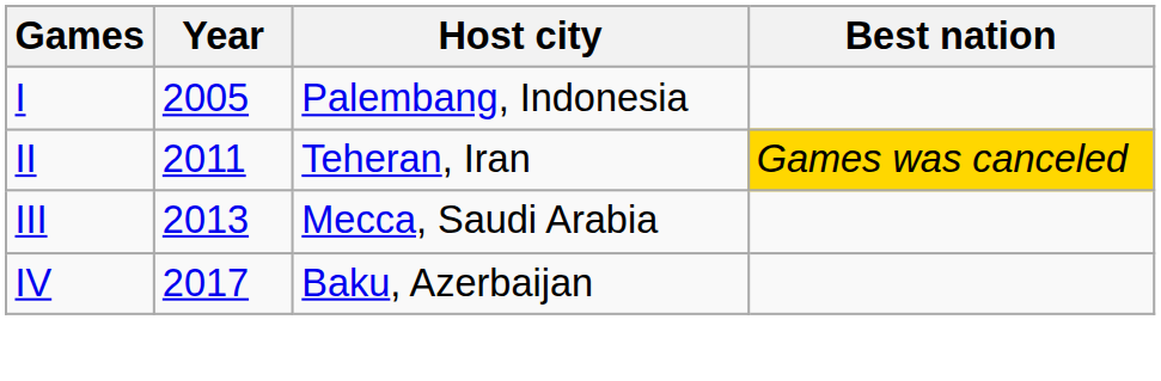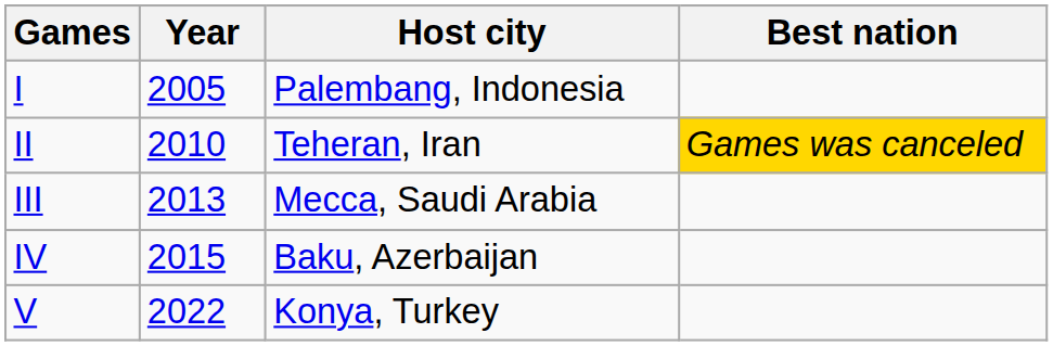II | Year: 2011 -> 2010
IV | Year: 2017 -> 2015
+ row: V | 2022 | Konya, Turkey
